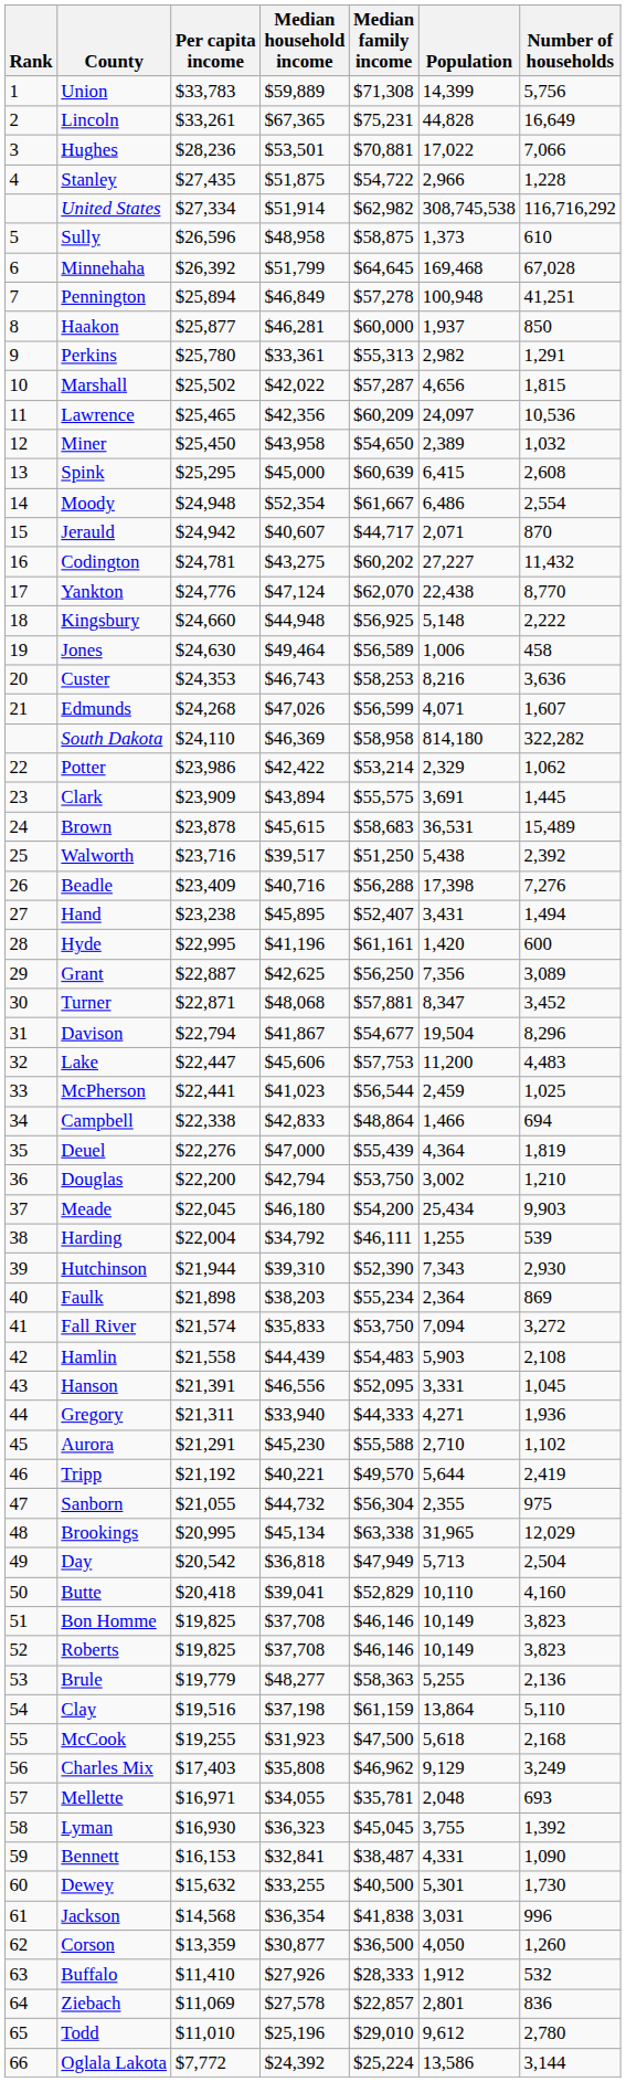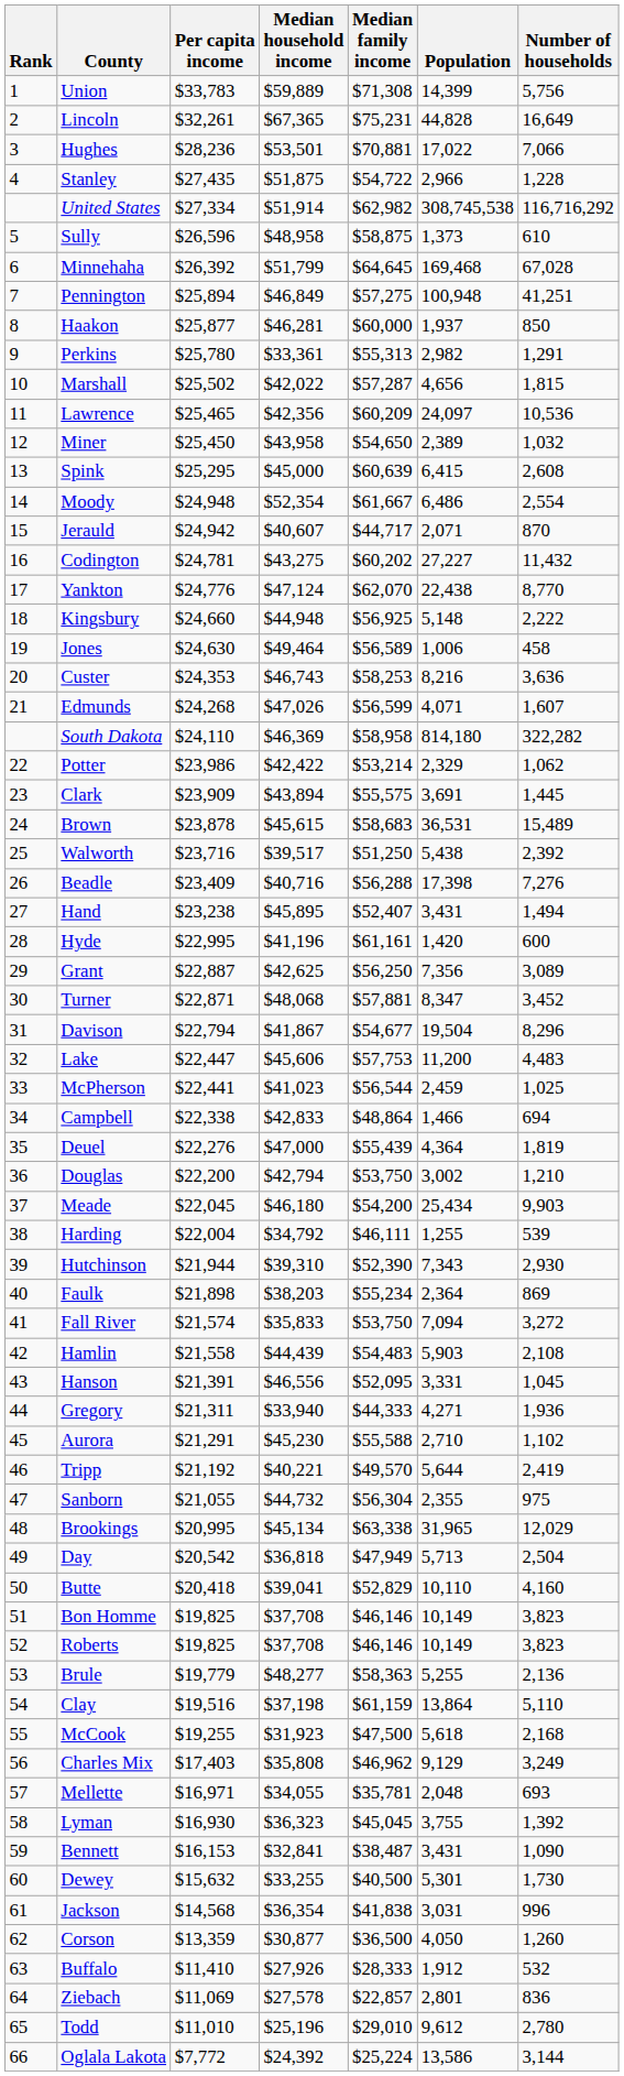Lincoln | Per capita income: $33,261 -> $32,261
Pennington | Median family income: $57,278 -> $57,275
Bennett | Population: 4,331 -> 3,431
